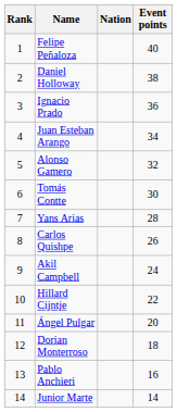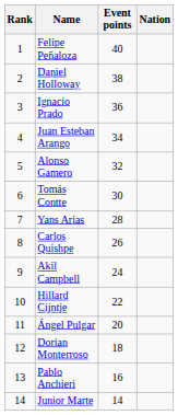columns swapped: Nation <-> Event points
